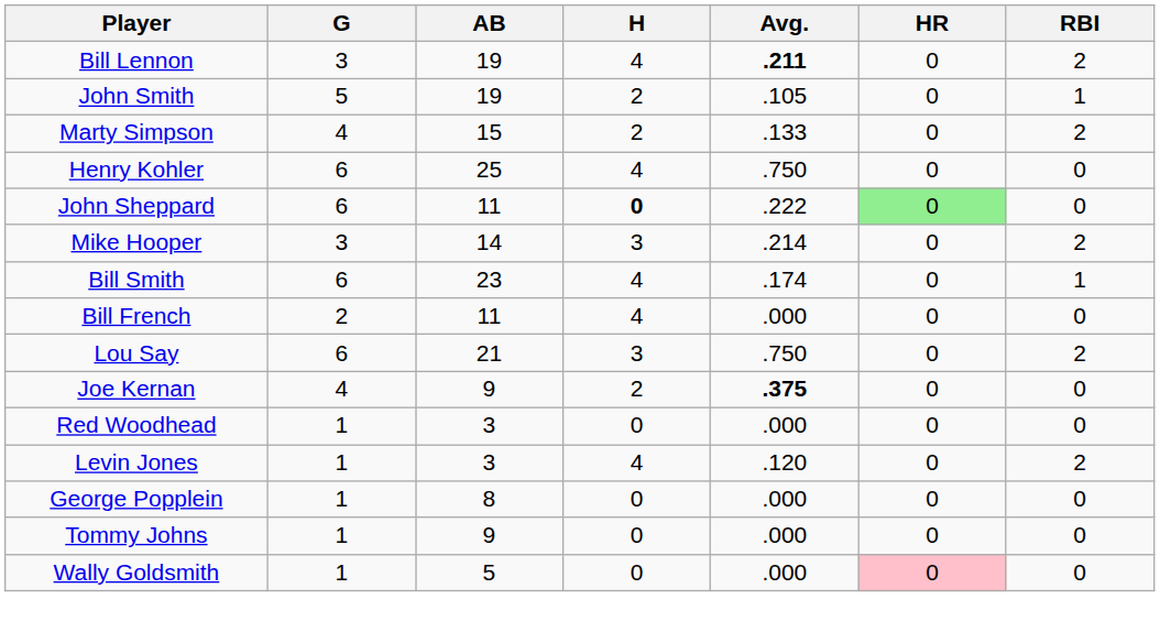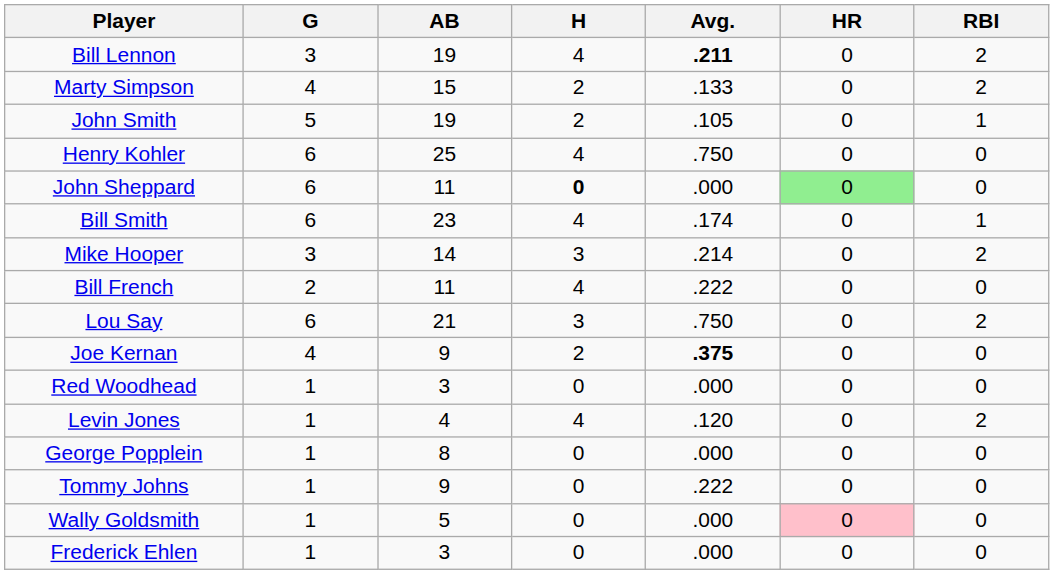rows swapped: Marty Simpson <-> John Smith
John Sheppard | Avg.: .222 -> .000
rows swapped: Mike Hooper <-> Bill Smith
Bill French | Avg.: .000 -> .222
Levin Jones | AB: 3 -> 4
Tommy Johns | Avg.: .000 -> .222
+ row: Frederick Ehlen | 1 | 3 | 0 | .000 | 0 | 0
